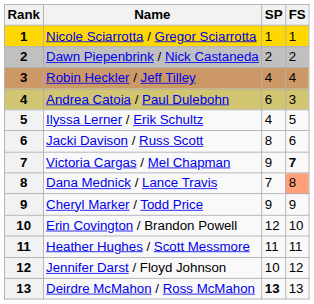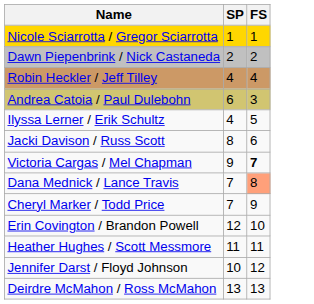- column: Rank | 1 | 2 | 3 | 4 | 5 | 6 | 7 | 8 | 9 | 10 | 11 | 12 | 13
Cheryl Marker / Todd Price | SP: 9 -> 7
Deirdre McMahon / Ross McMahon | SP: bold -> normal
